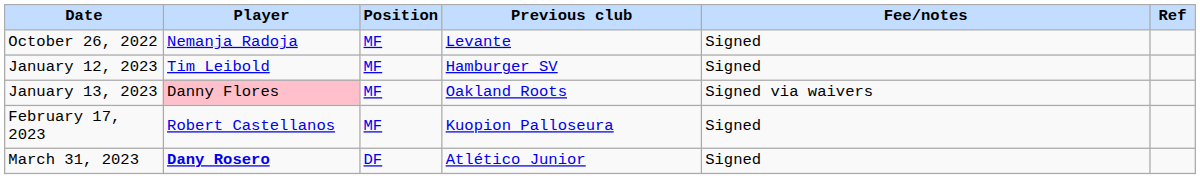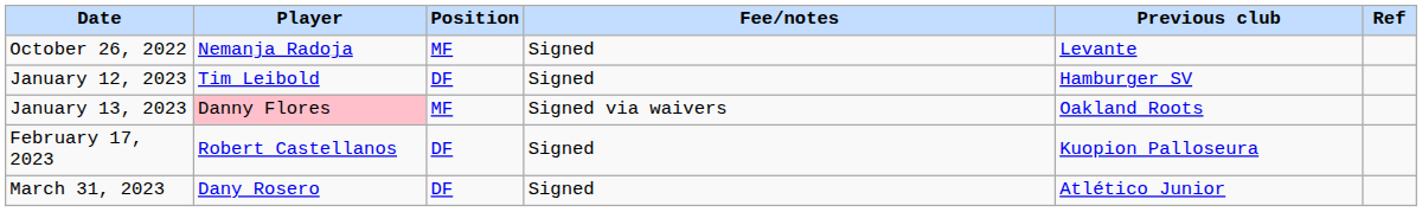columns swapped: Previous club <-> Fee/notes
January 12, 2023 | Position: MF -> DF
February 17, 2023 | Position: MF -> DF
March 31, 2023 | Player: bold -> normal
